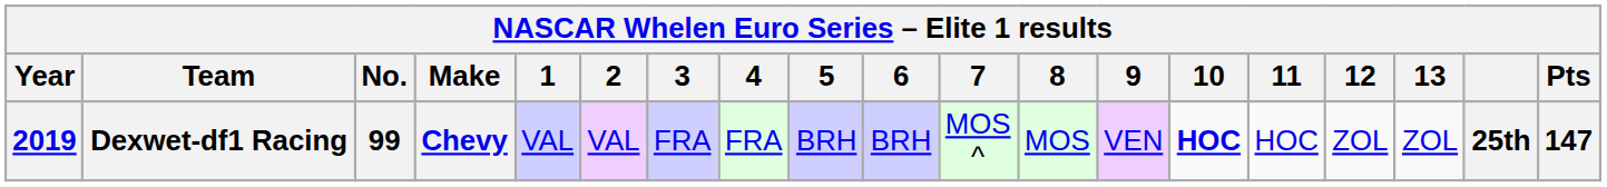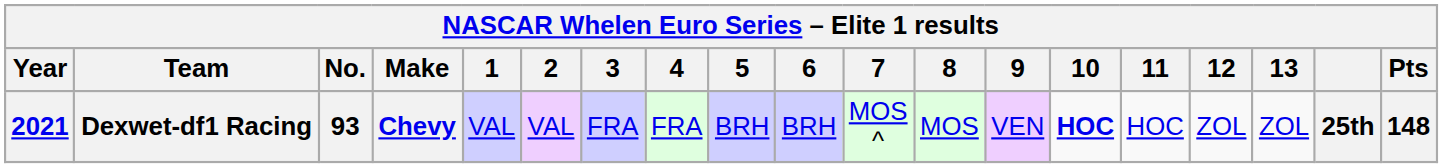Dexwet-df1 Racing | Year: 2019 -> 2021
Dexwet-df1 Racing | No.: 99 -> 93
Dexwet-df1 Racing | Pts: 147 -> 148
